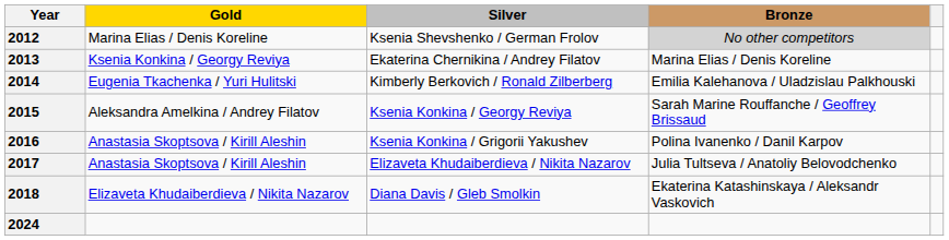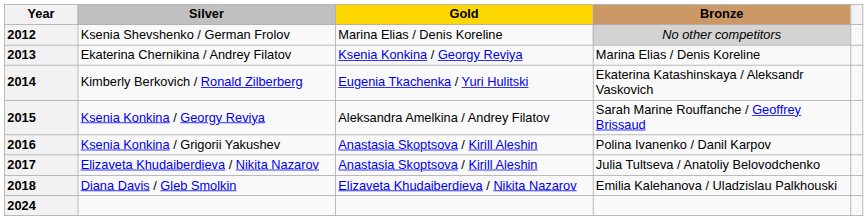columns swapped: Gold <-> Silver
2014 | Bronze: Emilia Kalehanova / Uladzislau Palkhouski -> Ekaterina Katashinskaya / Aleksandr Vaskovich
2018 | Bronze: Ekaterina Katashinskaya / Aleksandr Vaskovich -> Emilia Kalehanova / Uladzislau Palkhouski
